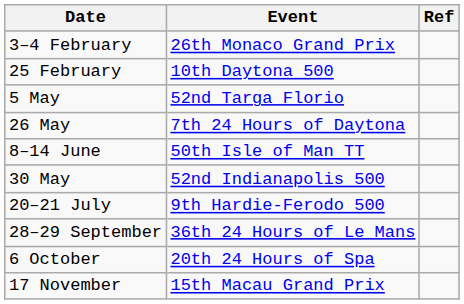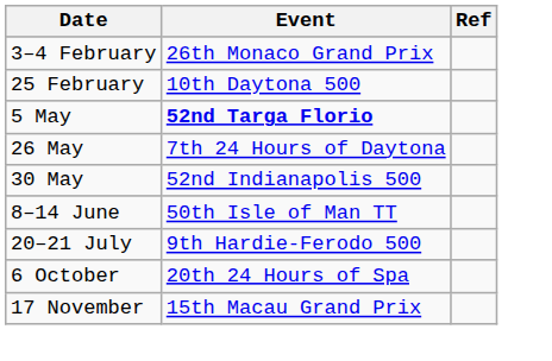5 May | Event: normal -> bold
rows swapped: 30 May <-> 8–14 June
- row: 28–29 September | 36th 24 Hours of Le Mans
